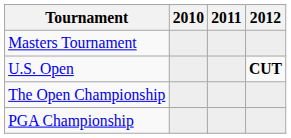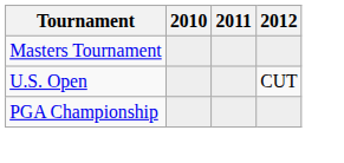U.S. Open | 2012: bold -> normal
- row: The Open Championship
